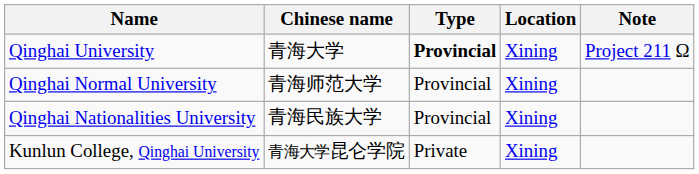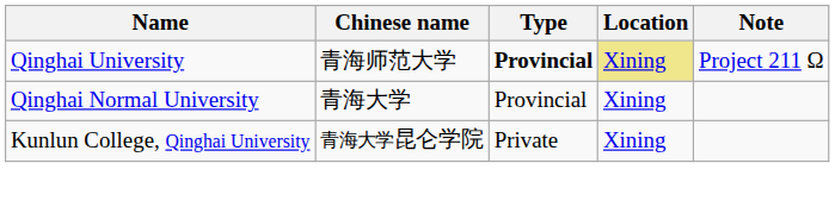Qinghai University | Chinese name: 青海大学 -> 青海师范大学
Qinghai University | Location: no background -> khaki background
Qinghai Normal University | Chinese name: 青海师范大学 -> 青海大学
- row: Qinghai Nationalities University | 青海民族大学 | Provincial | Xining
